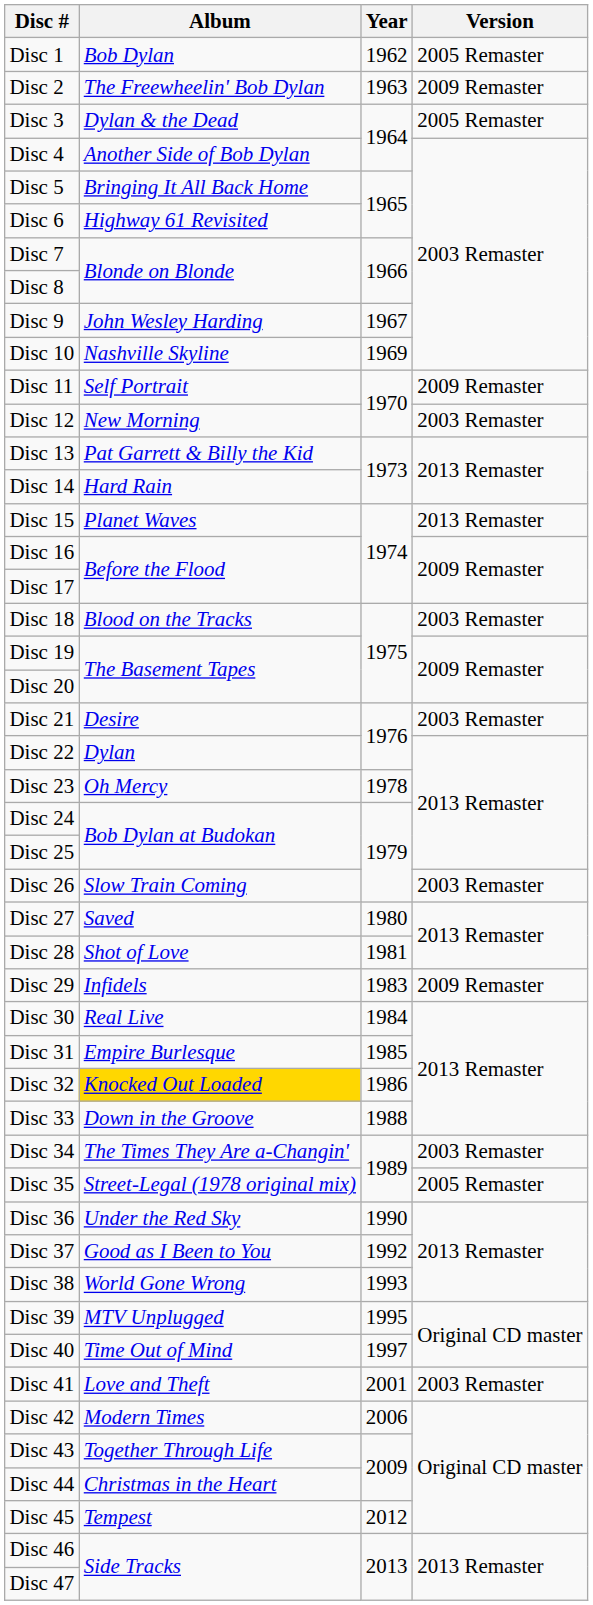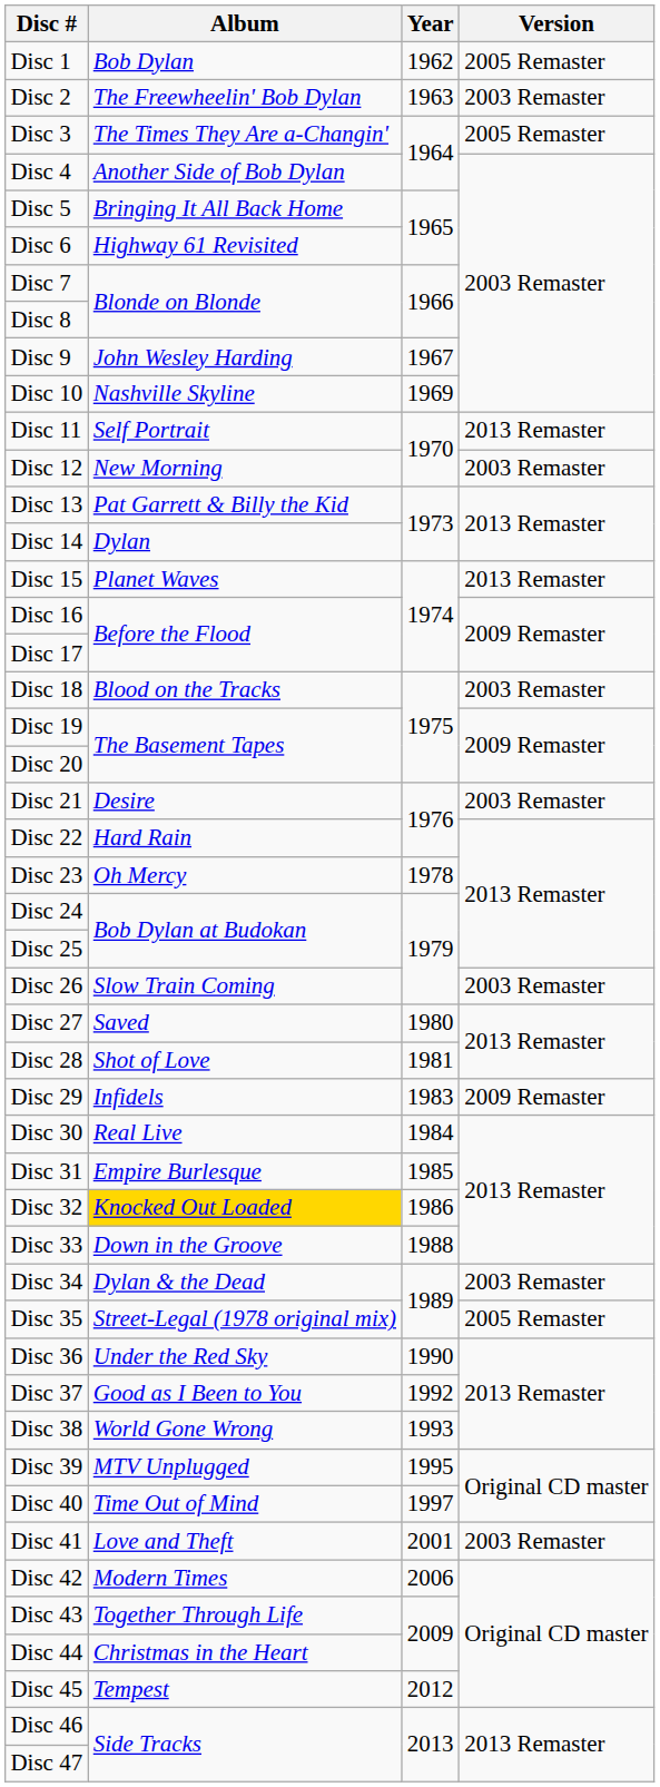Disc 2 | Version: 2009 Remaster -> 2003 Remaster
Disc 3 | Album: Dylan & the Dead -> The Times They Are a-Changin'
Disc 11 | Version: 2009 Remaster -> 2013 Remaster
Disc 14 | Album: Hard Rain -> Dylan
Disc 22 | Album: Dylan -> Hard Rain
Disc 34 | Album: The Times They Are a-Changin' -> Dylan & the Dead
